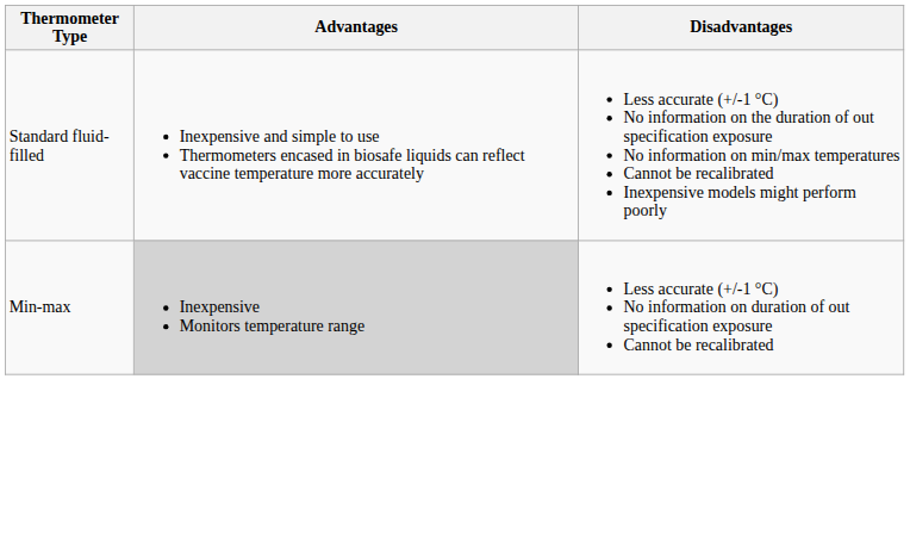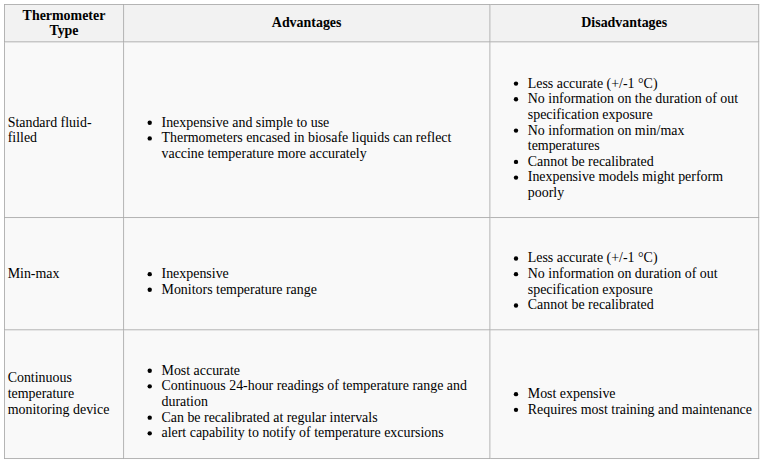Min-max | Advantages: lightgrey background -> no background
+ row: Continuous temperature monitoring device | Most accurate Continuous 24-hour readings of temperature range and duration Can be recalibrated at regular intervals alert capability to notify of temperature excursions | Most expensive Requires most training and maintenance
